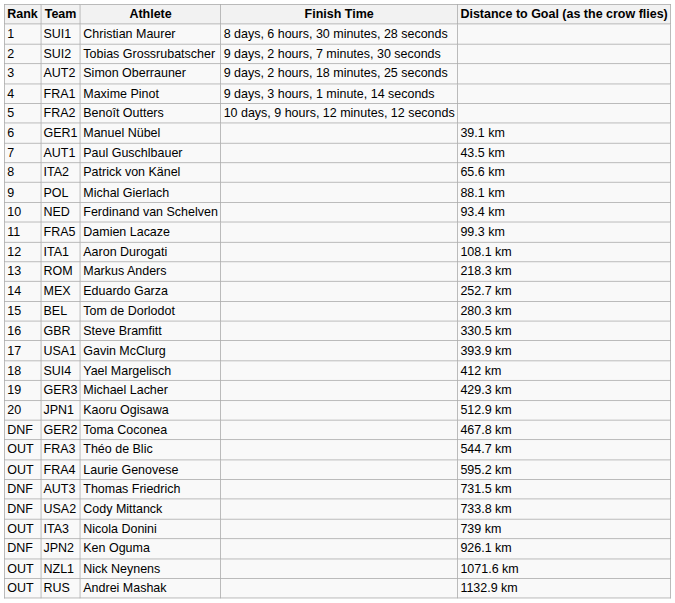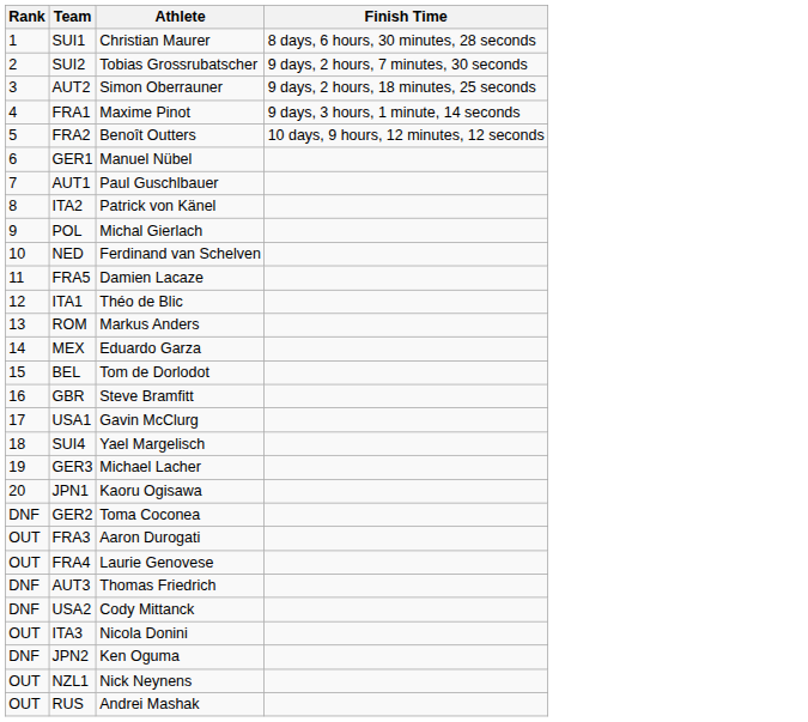- column: Distance to Goal (as the crow flies) | 39.1 km | 43.5 km | 65.6 km | 88.1 km | 93.4 km | 99.3 km | 108.1 km | 218.3 km | 252.7 km | 280.3 km | 330.5 km | 393.9 km | 412 km | 429.3 km | 512.9 km | 467.8 km | 544.7 km | 595.2 km | 731.5 km | 733.8 km | 739 km | 926.1 km | 1071.6 km | 1132.9 km
ITA1 | Athlete: Aaron Durogati -> Théo de Blic
FRA3 | Athlete: Théo de Blic -> Aaron Durogati
